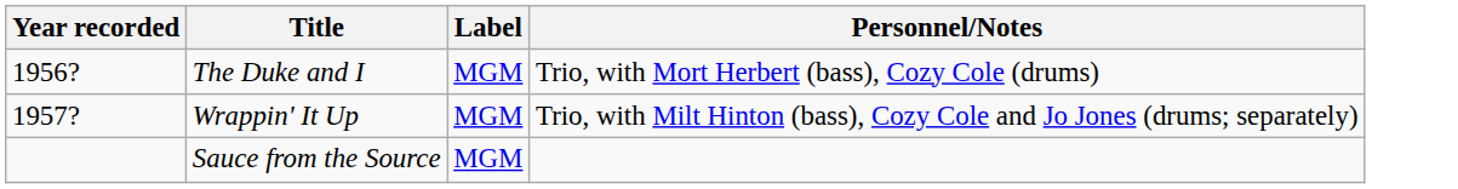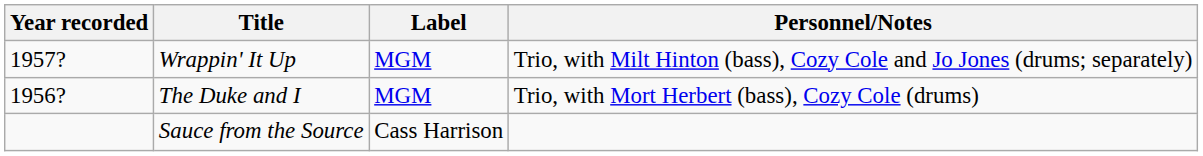rows swapped: The Duke and I <-> Wrappin' It Up
Sauce from the Source | Label: MGM -> Cass Harrison
